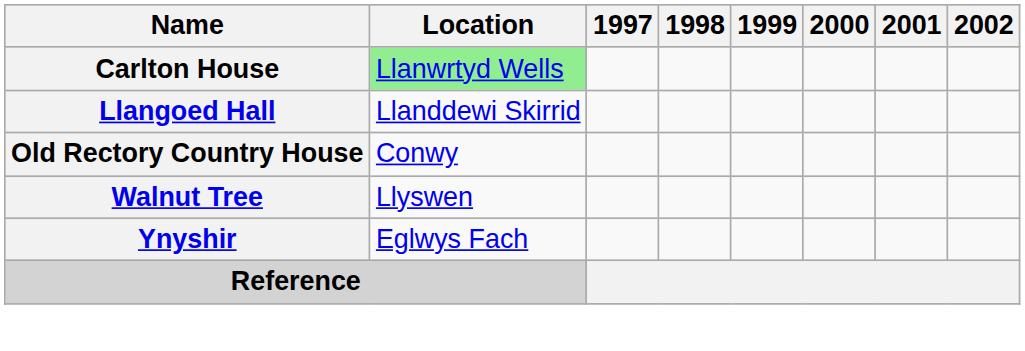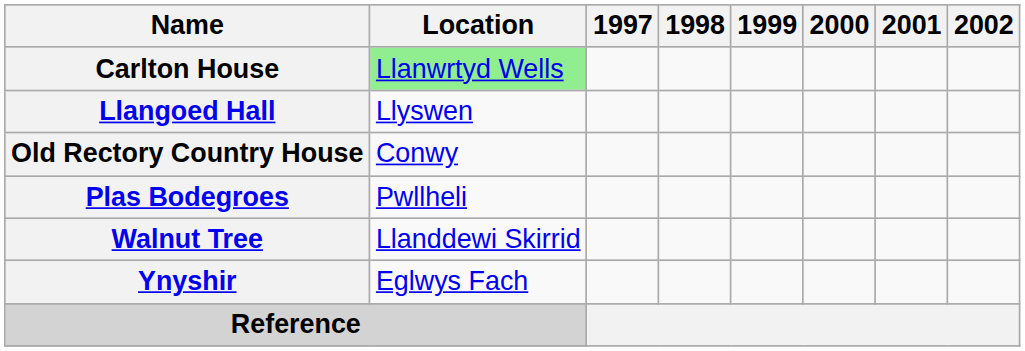Llangoed Hall | Location: Llanddewi Skirrid -> Llyswen
+ row: Plas Bodegroes | Pwllheli
Walnut Tree | Location: Llyswen -> Llanddewi Skirrid
